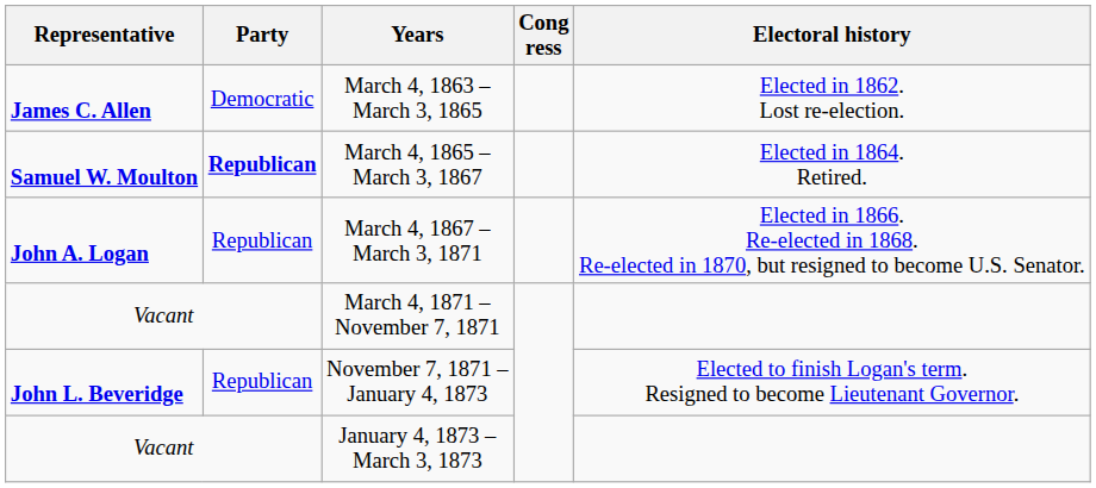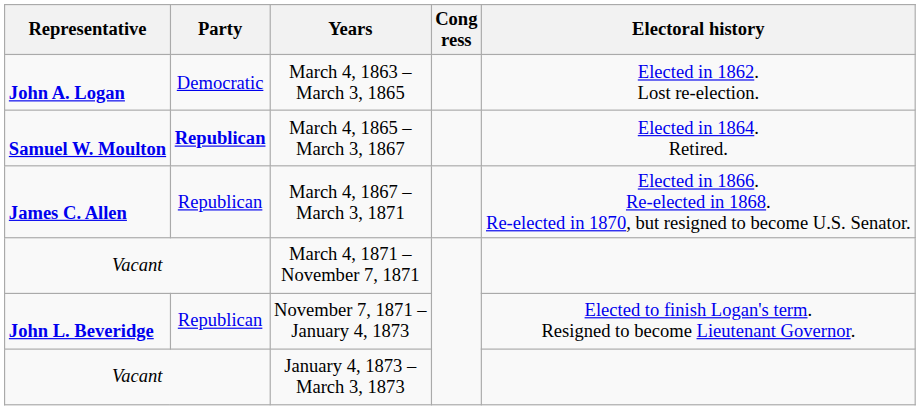March 4, 1863 – March 3, 1865 | Representative: James C. Allen -> John A. Logan
March 4, 1867 – March 3, 1871 | Representative: John A. Logan -> James C. Allen
